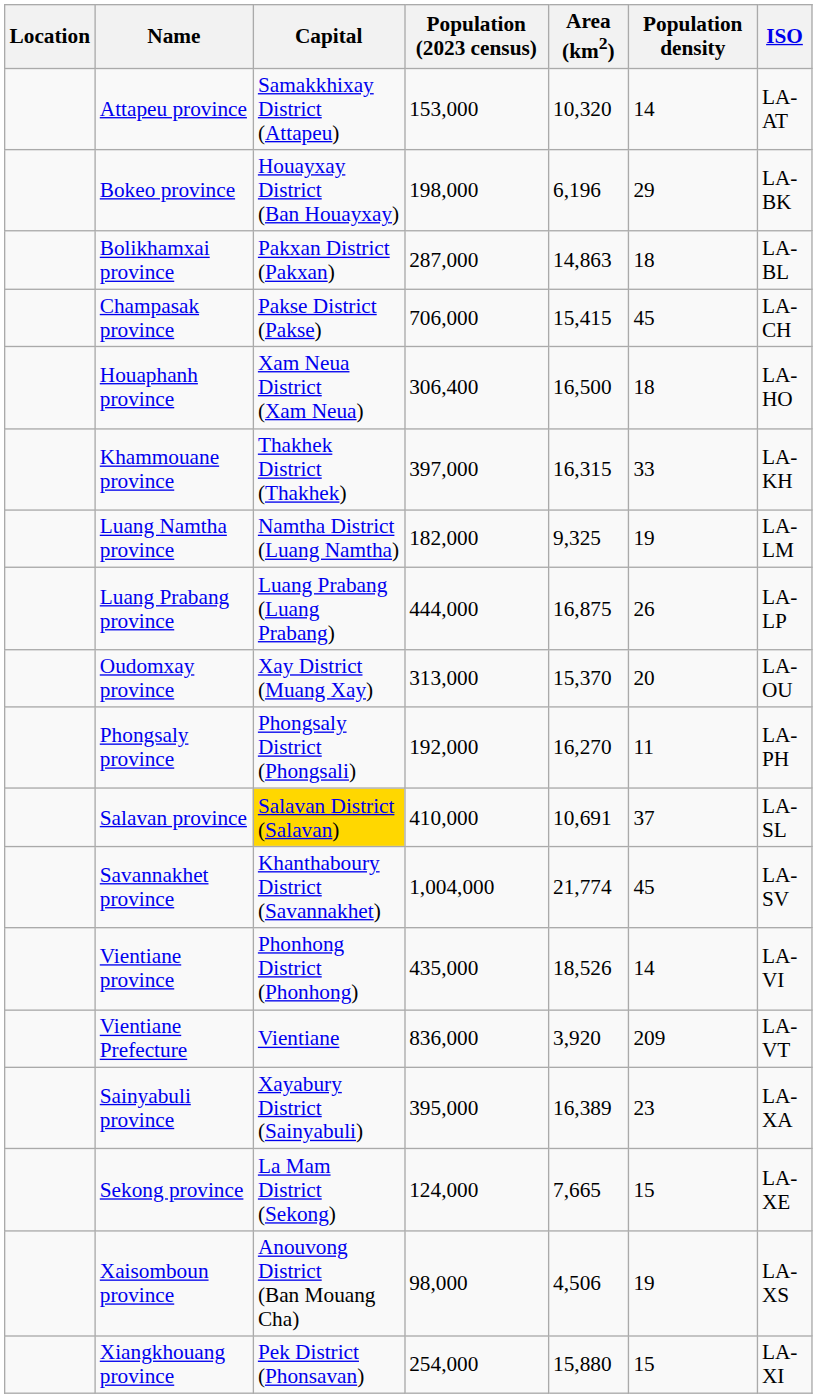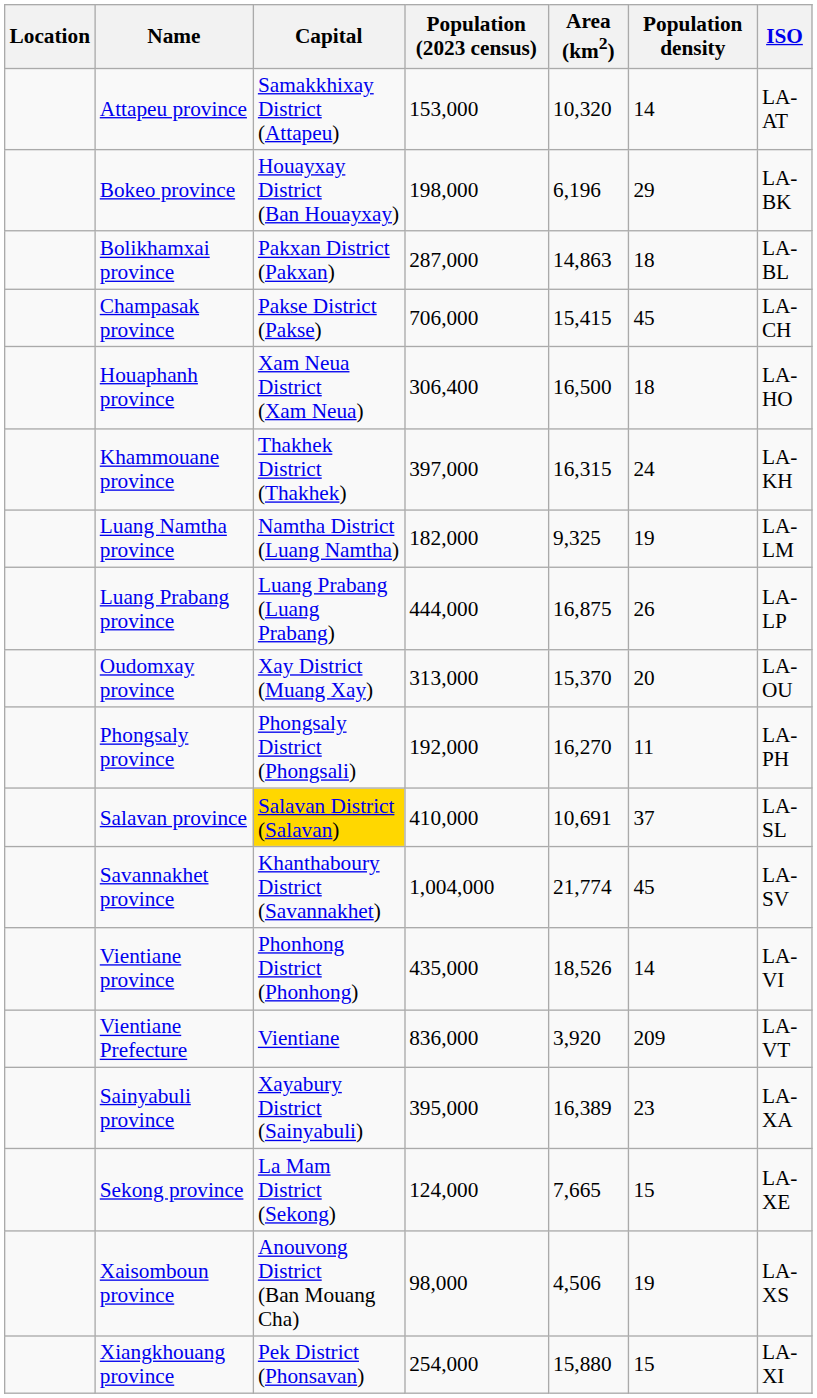Khammouane province | Population density: 33 -> 24
